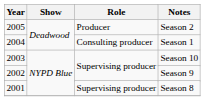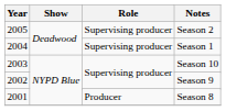2005 | Role: Producer -> Supervising producer
2004 | Role: Consulting producer -> Supervising producer
2001 / Season 8 | Role: Supervising producer -> Producer
